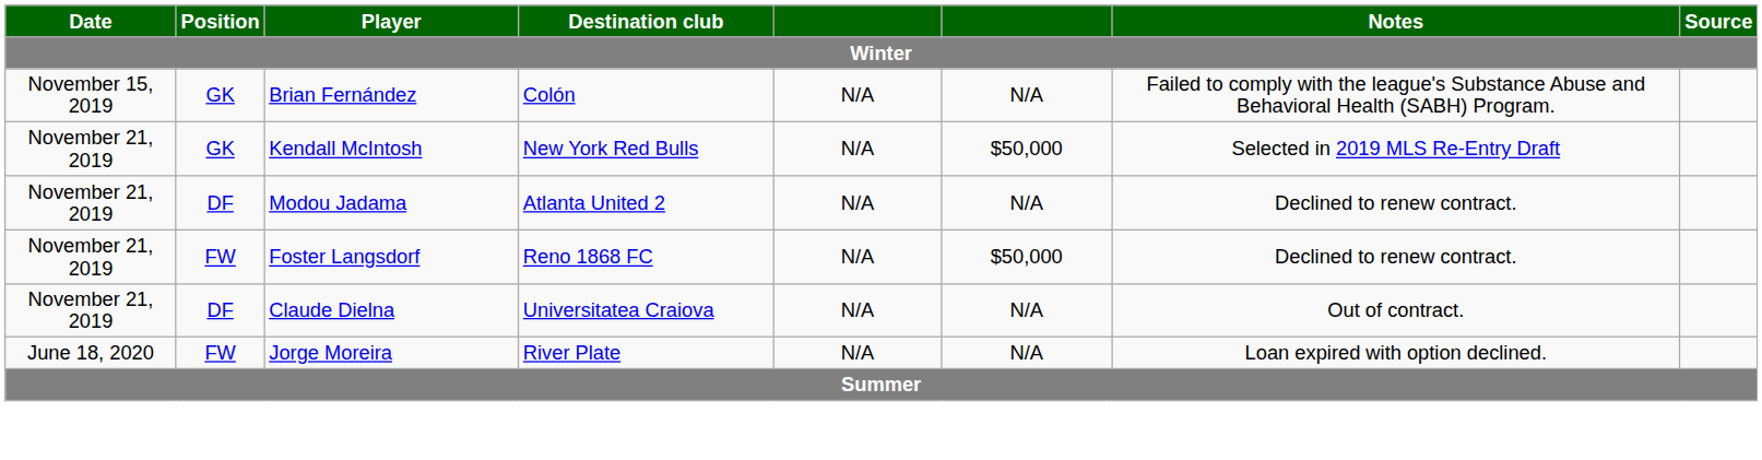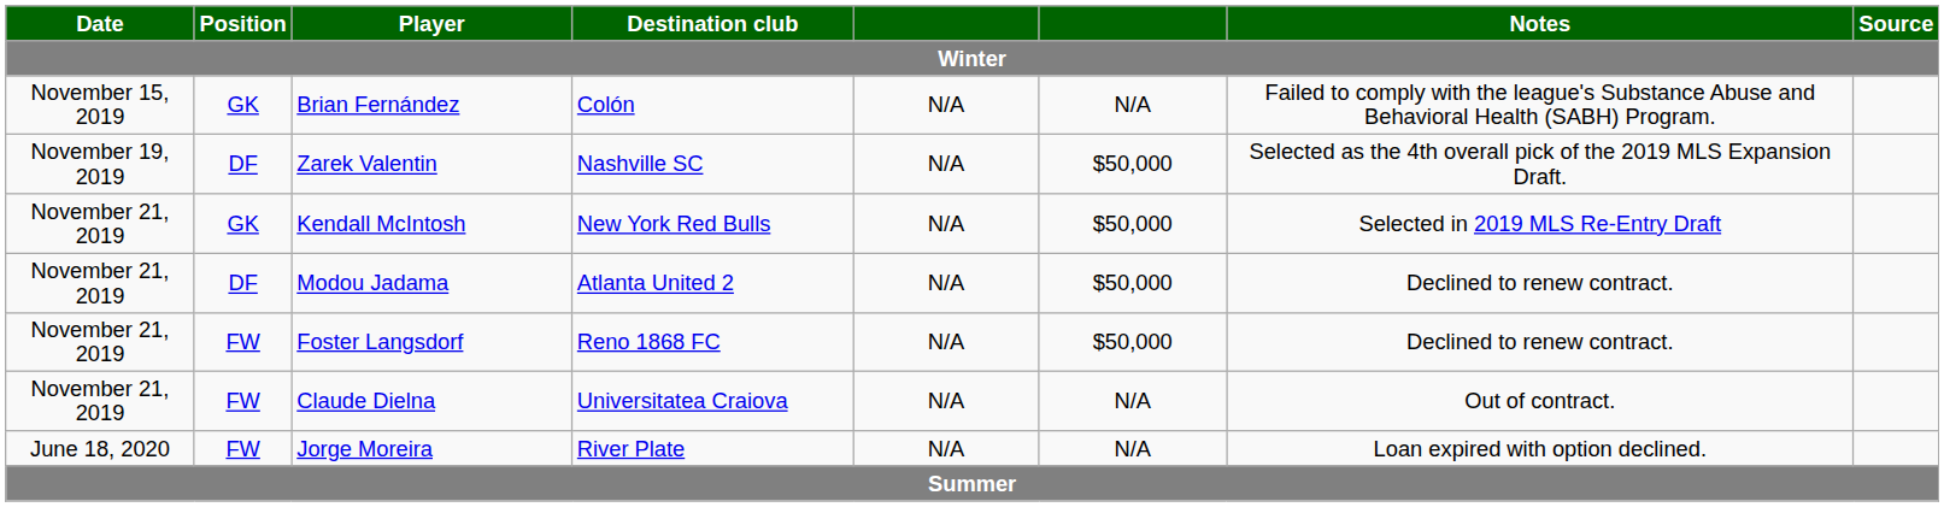+ row: November 19, 2019 | DF | Zarek Valentin | Nashville SC | N/A | $50,000 | Selected as the 4th overall pick of the 2019 MLS Expansion Draft.
Modou Jadama | column 6: N/A -> $50,000
Claude Dielna | Position: DF -> FW
